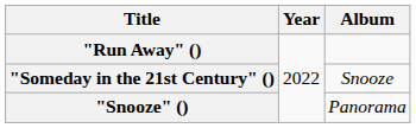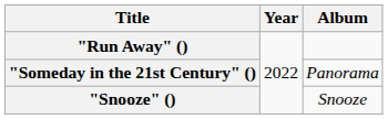"Someday in the 21st Century" () | Album: Snooze -> Panorama
"Snooze" () | Album: Panorama -> Snooze
